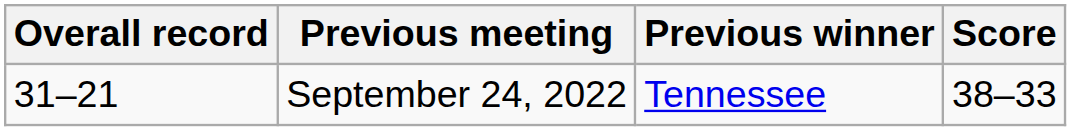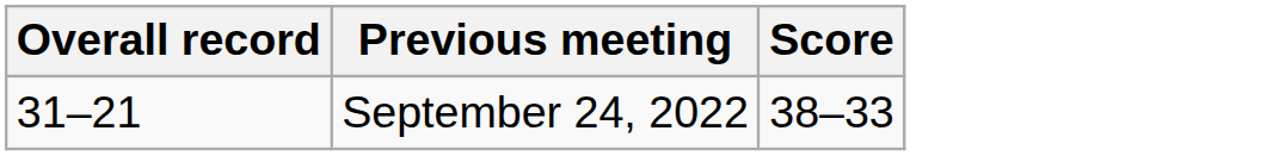- column: Previous winner | Tennessee
